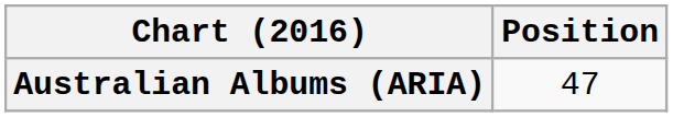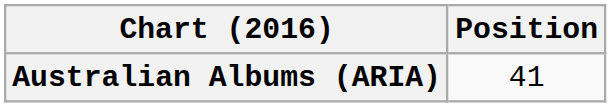Australian Albums (ARIA) | Position: 47 -> 41
